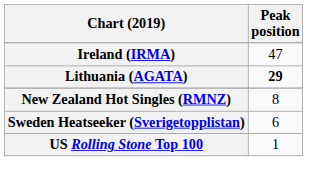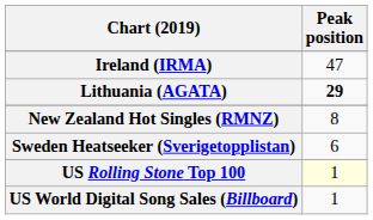US Rolling Stone Top 100 | Peak position: no background -> lightyellow background
+ row: US World Digital Song Sales (Billboard) | 1
